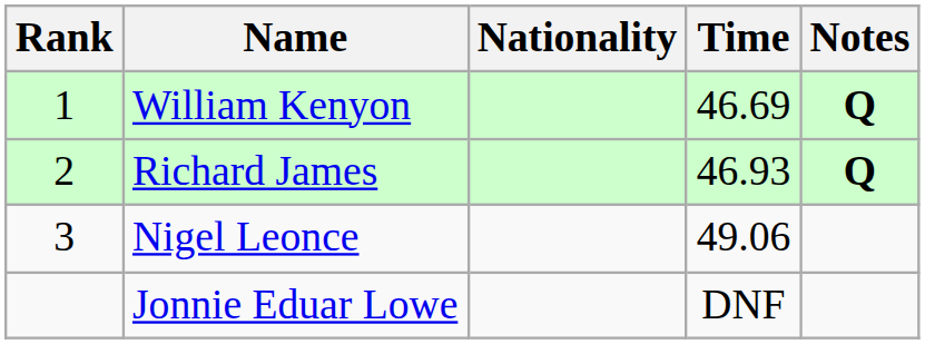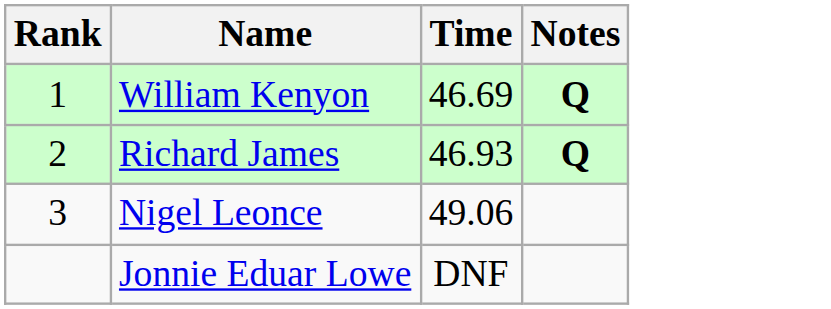- column: Nationality
